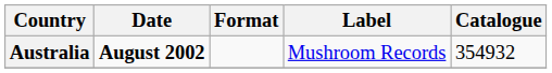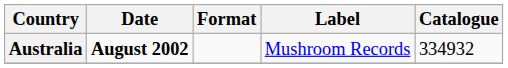Australia | Catalogue: 354932 -> 334932
